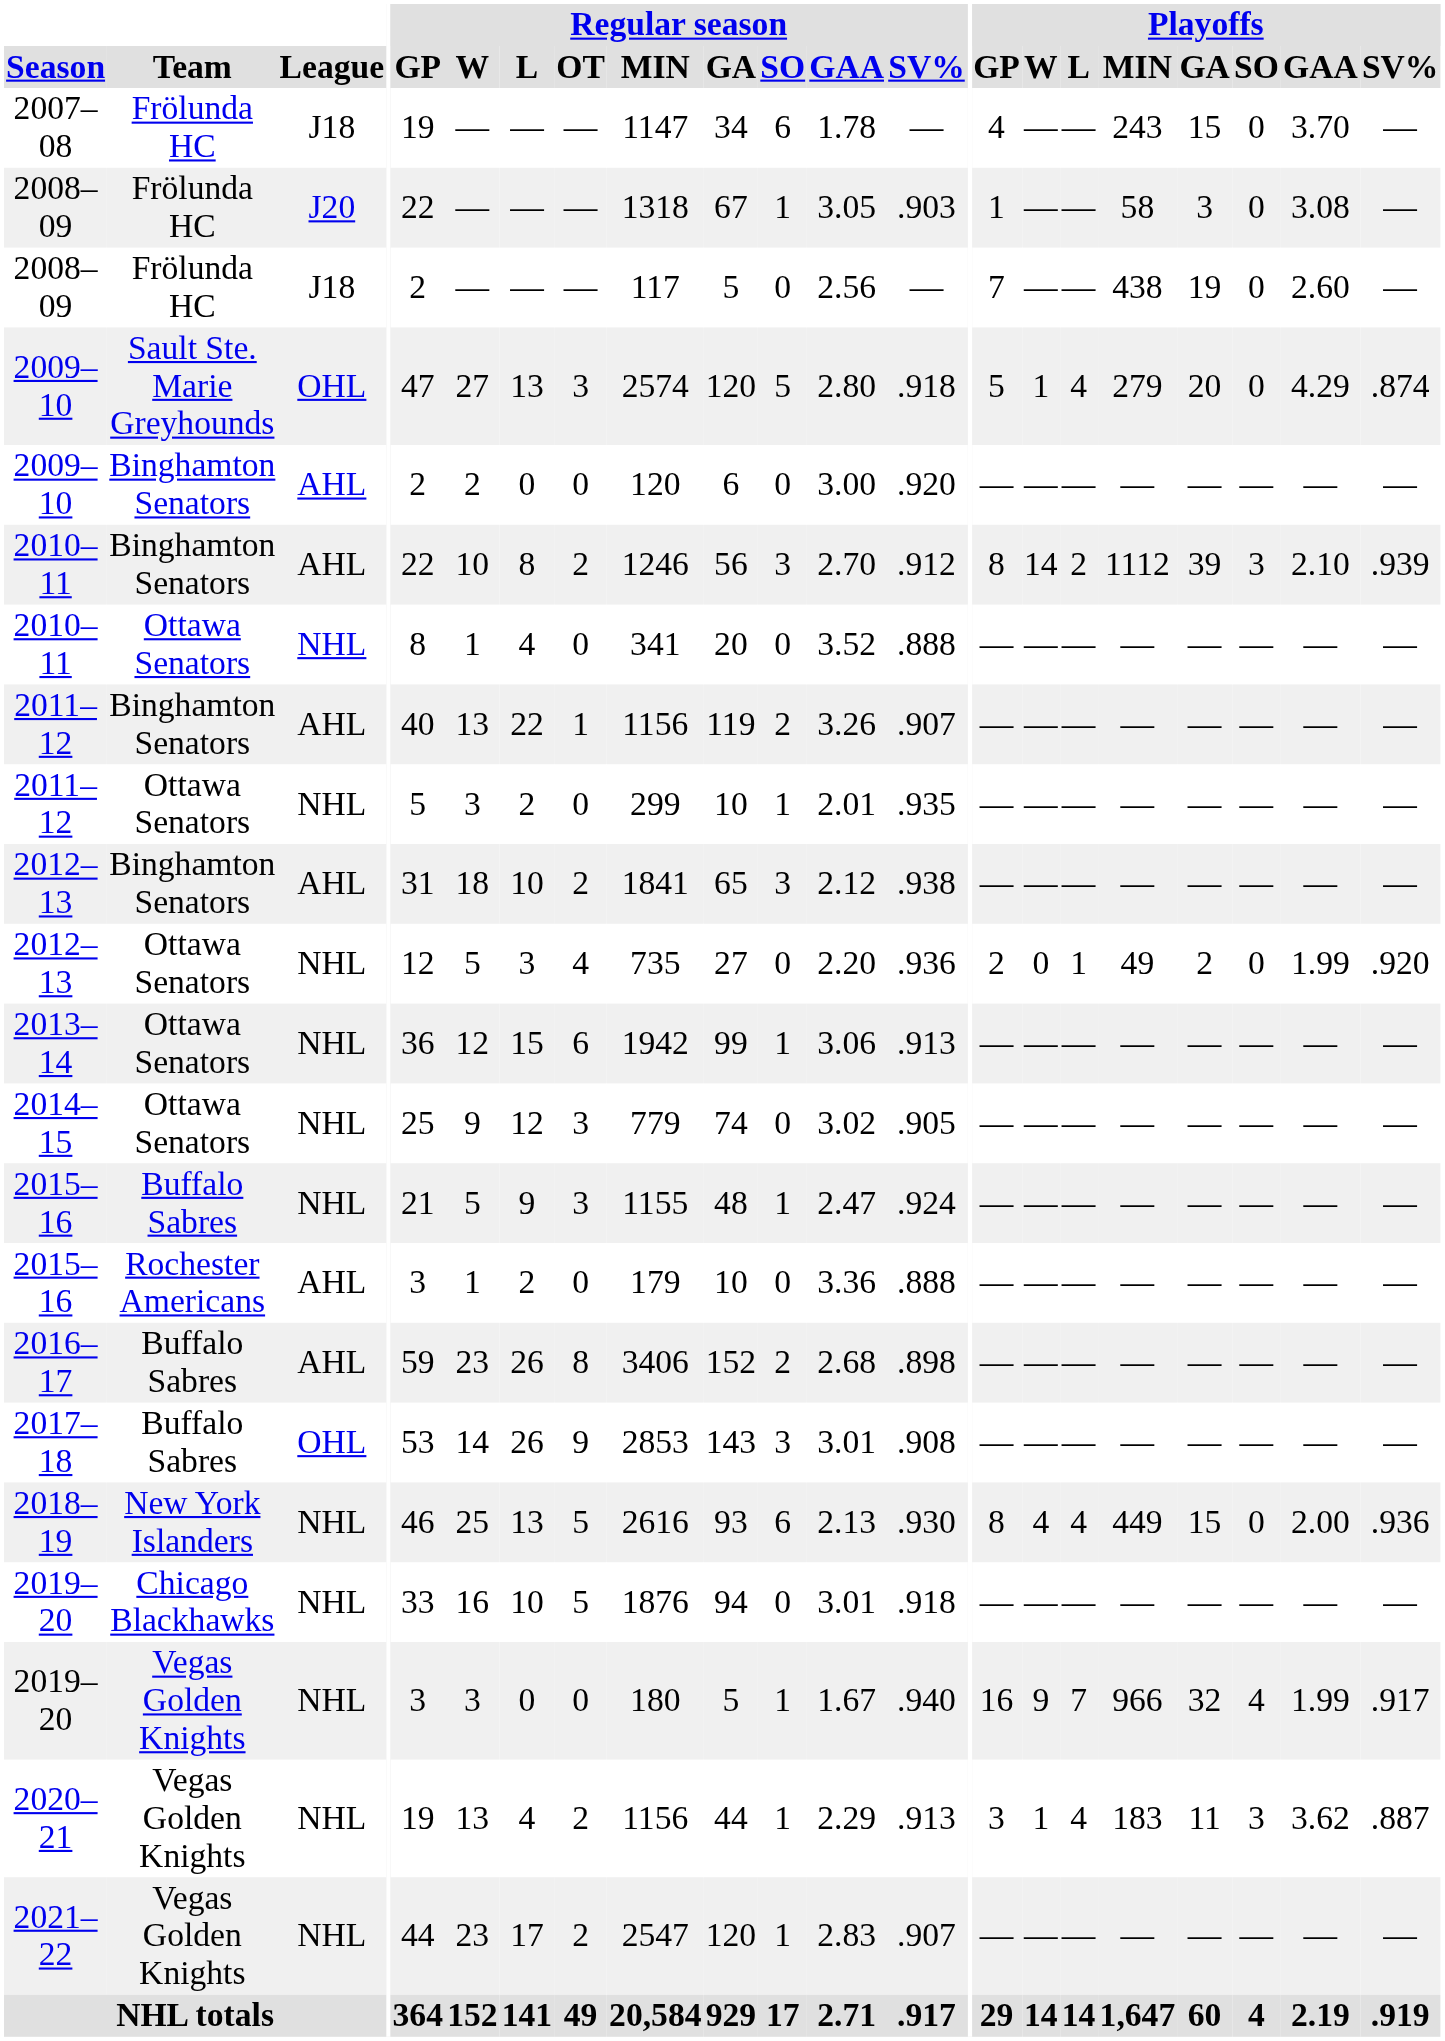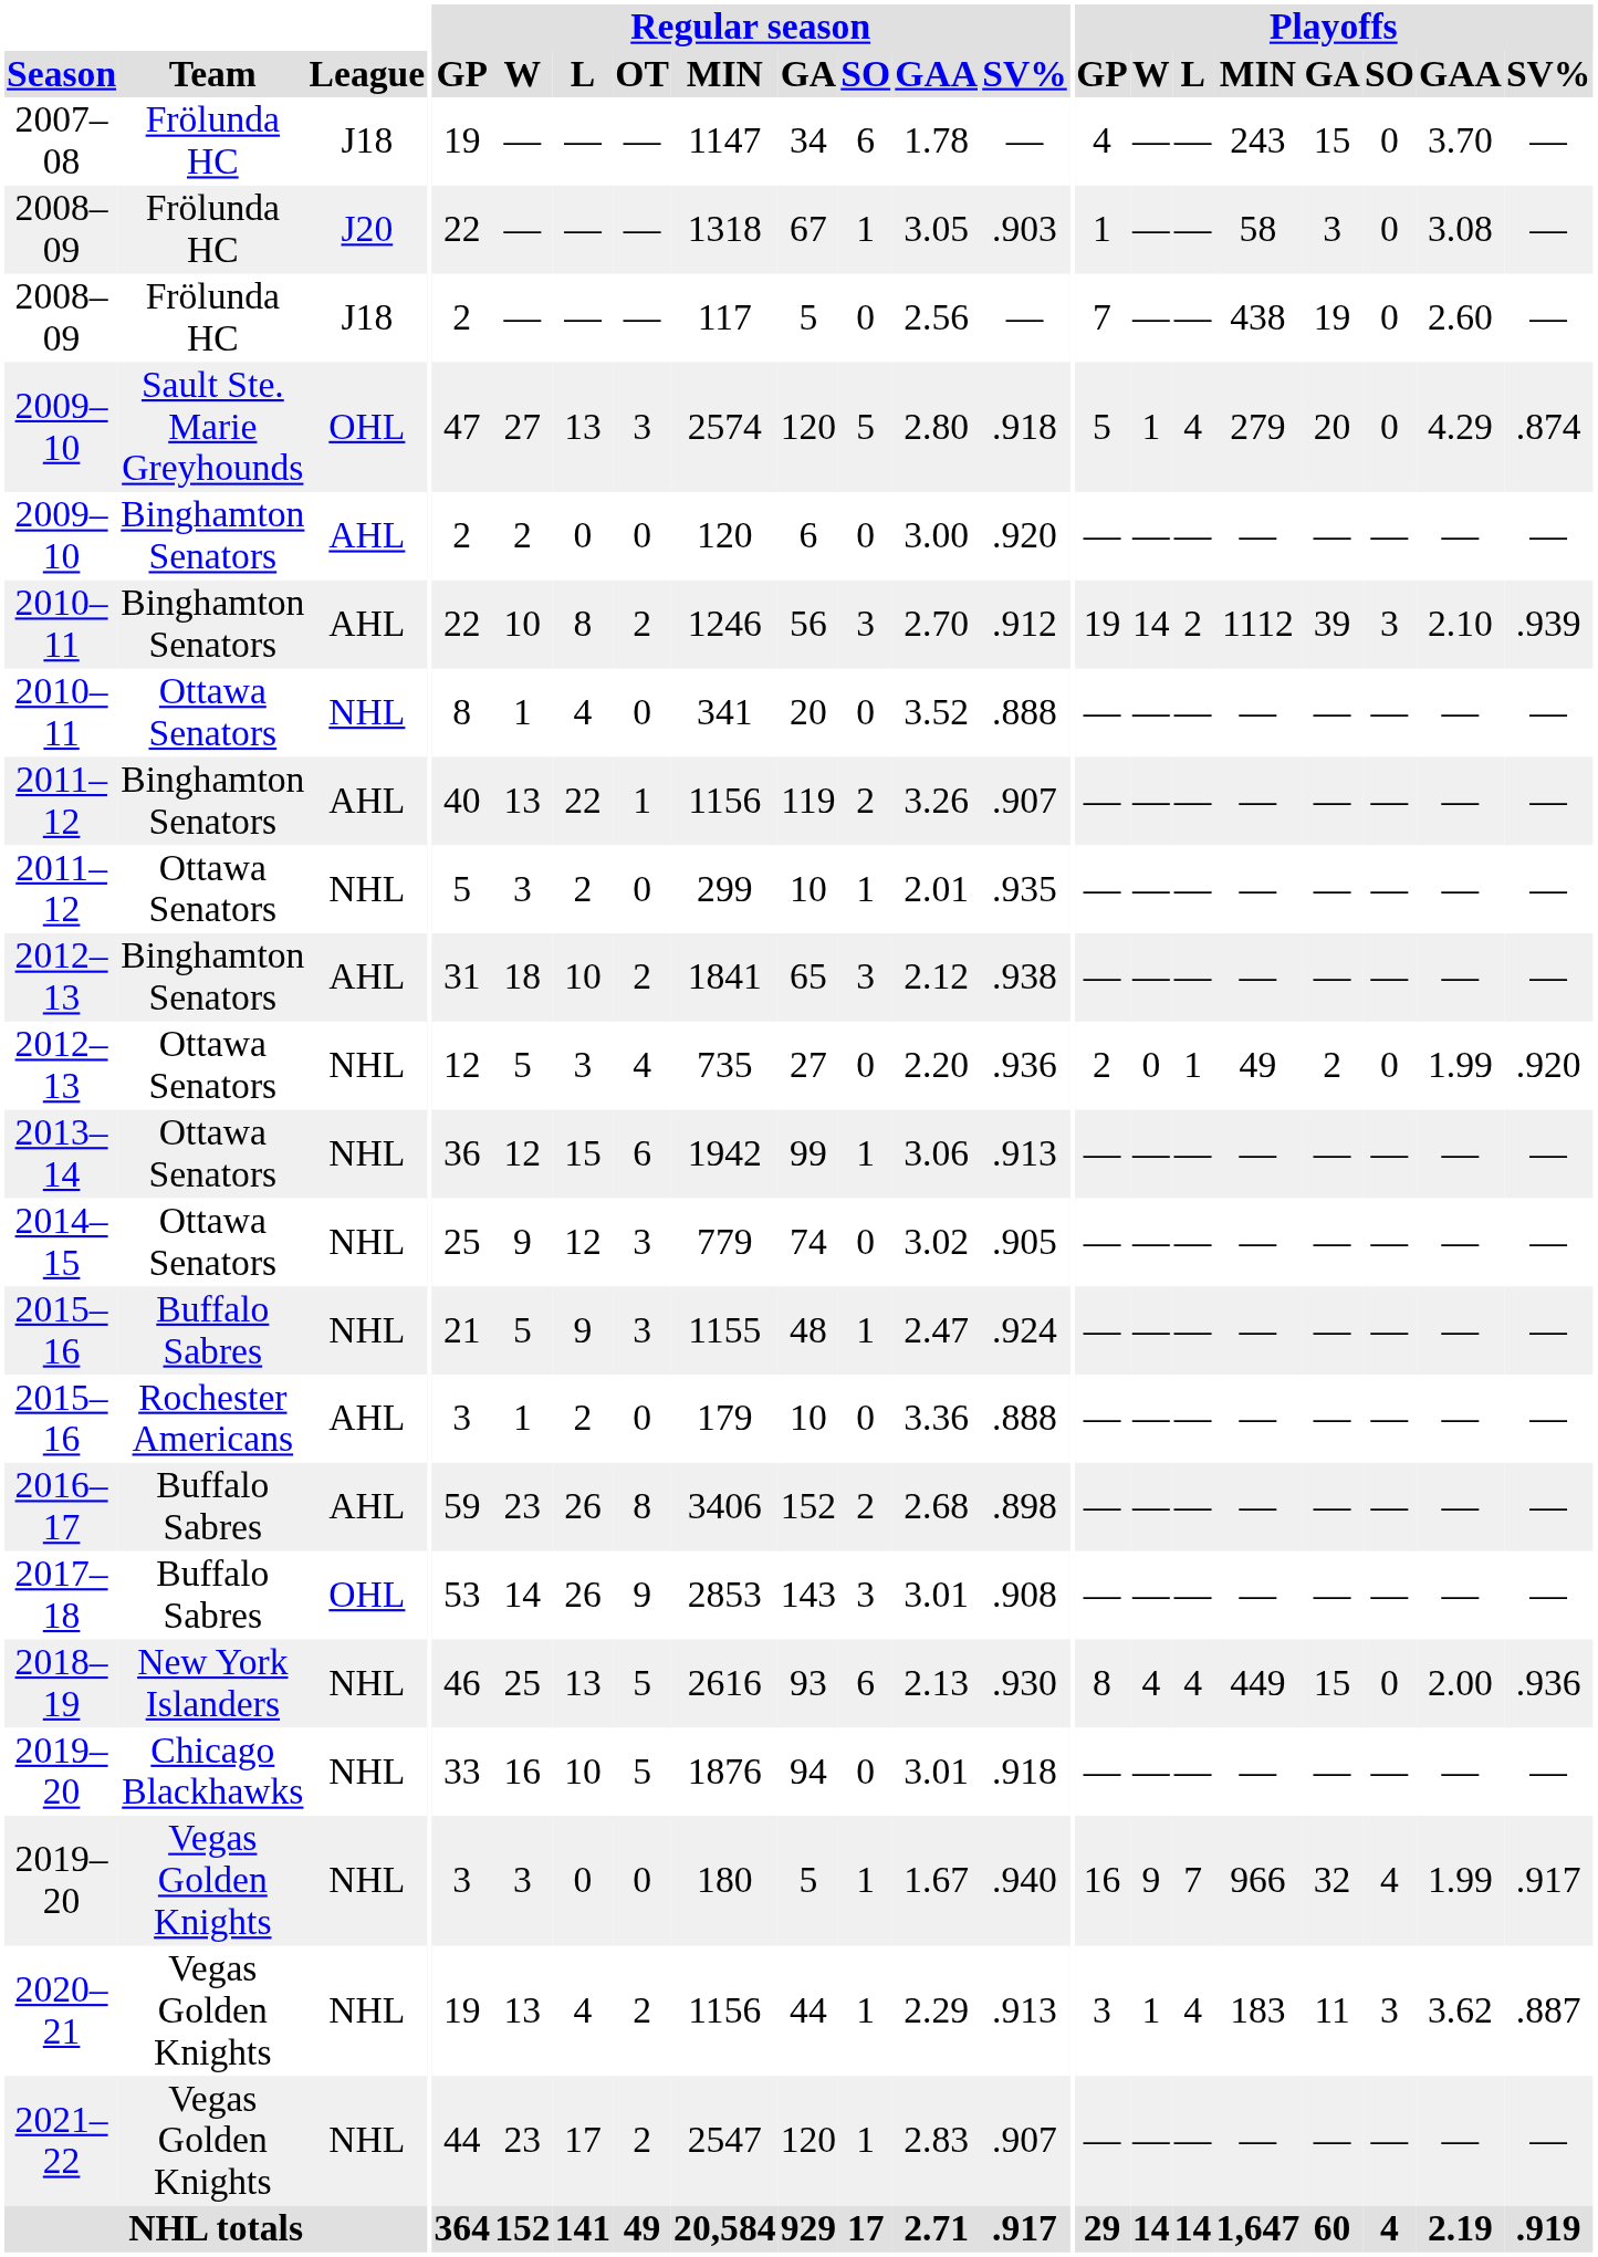2010–11 / Binghamton Senators | Playoffs / GP: 8 -> 19
